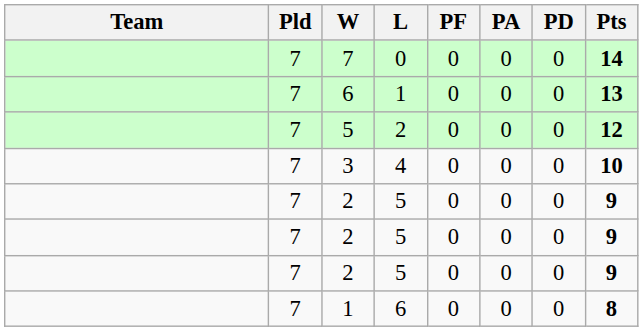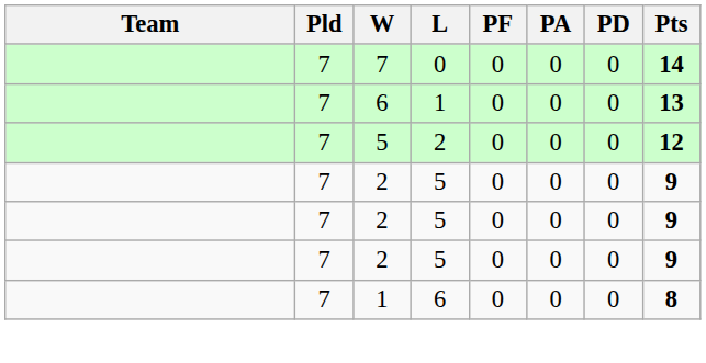- row: 7 | 3 | 4 | 0 | 0 | 0 | 10
